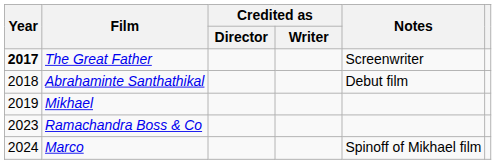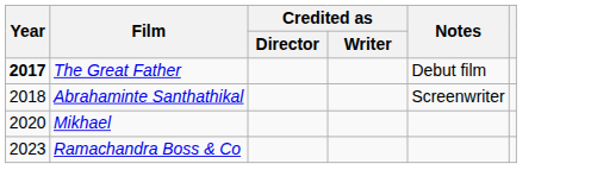The Great Father | Notes: Screenwriter -> Debut film
Abrahaminte Santhathikal | Notes: Debut film -> Screenwriter
Mikhael | Year: 2019 -> 2020
- row: 2024 | Marco | Spinoff of Mikhael film
